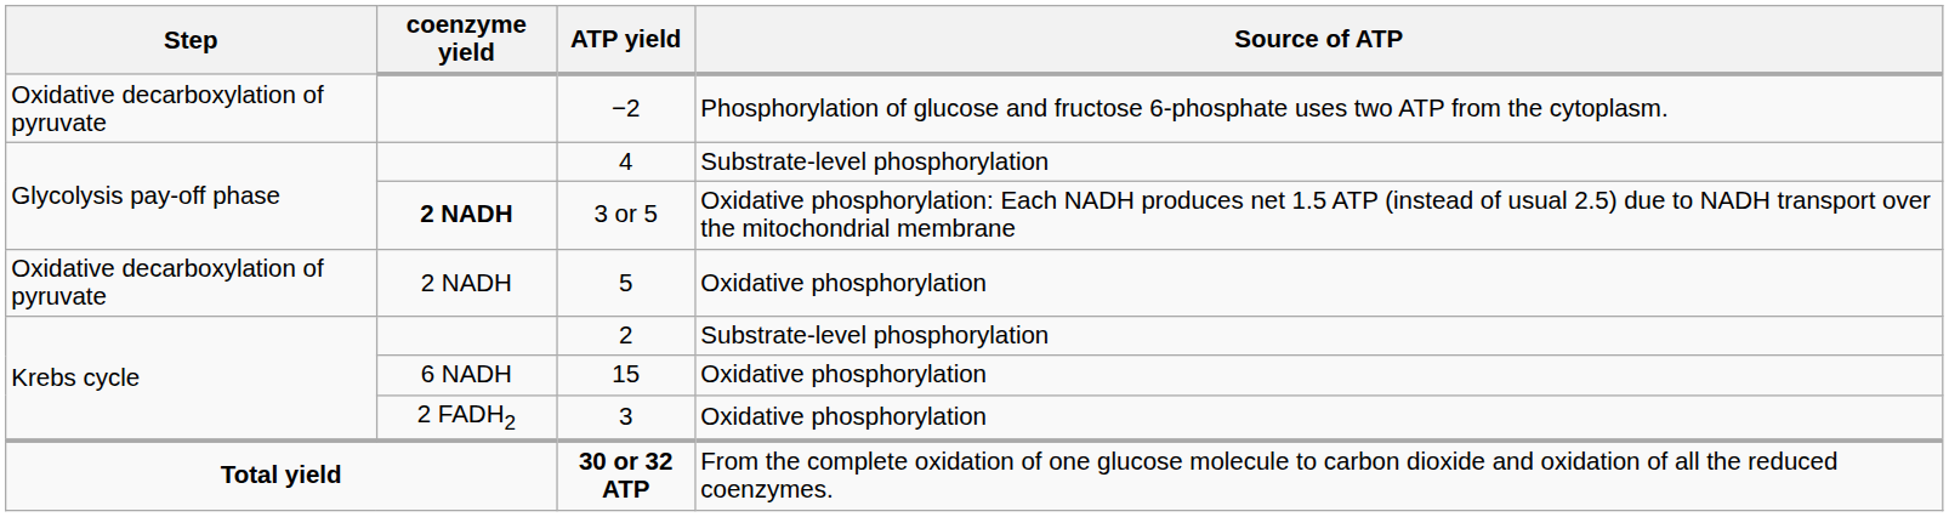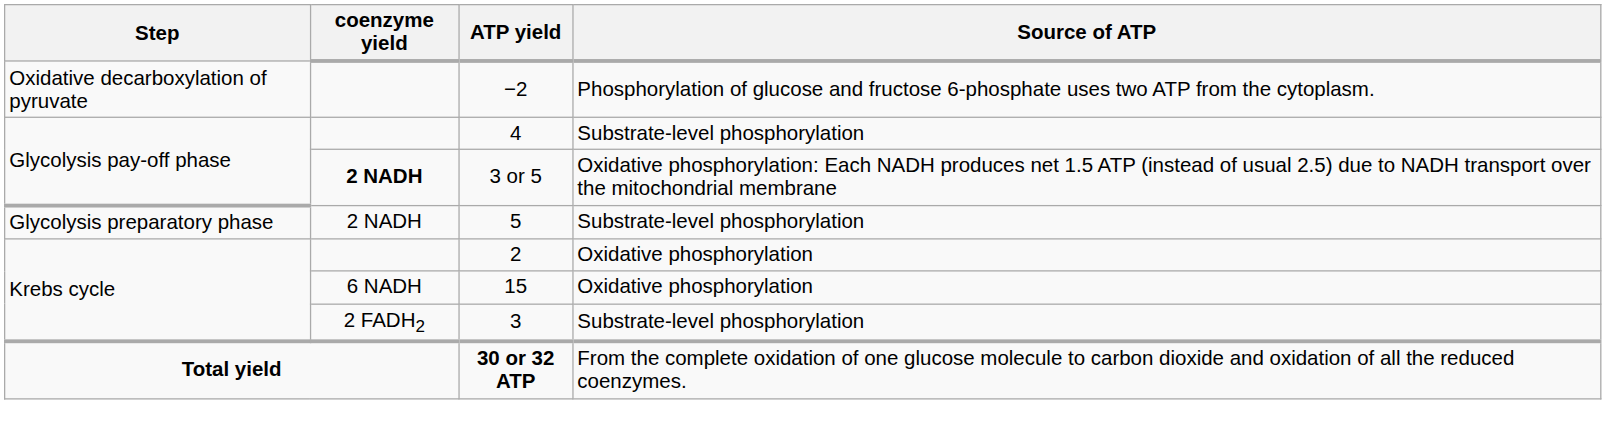5 | Step: Oxidative decarboxylation of pyruvate -> Glycolysis preparatory phase
5 | Source of ATP: Oxidative phosphorylation -> Substrate-level phosphorylation
2 | Source of ATP: Substrate-level phosphorylation -> Oxidative phosphorylation
3 | Source of ATP: Oxidative phosphorylation -> Substrate-level phosphorylation
